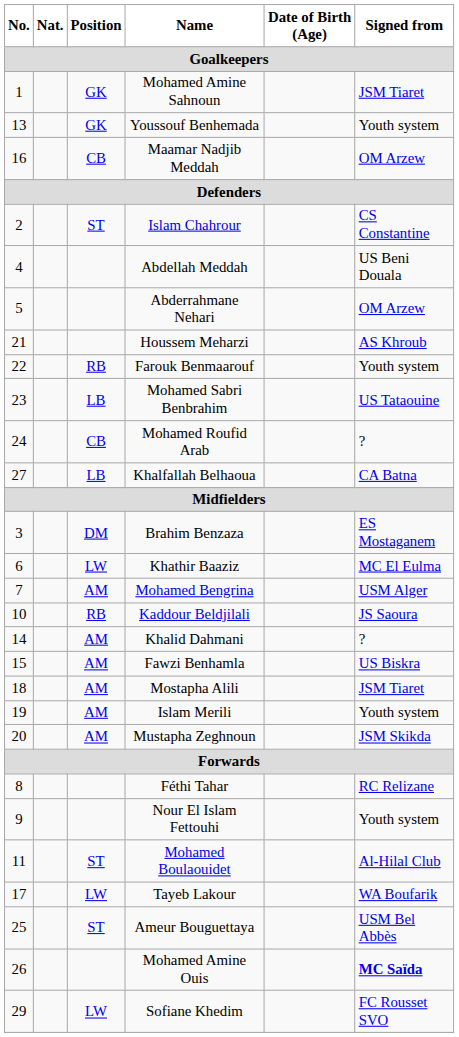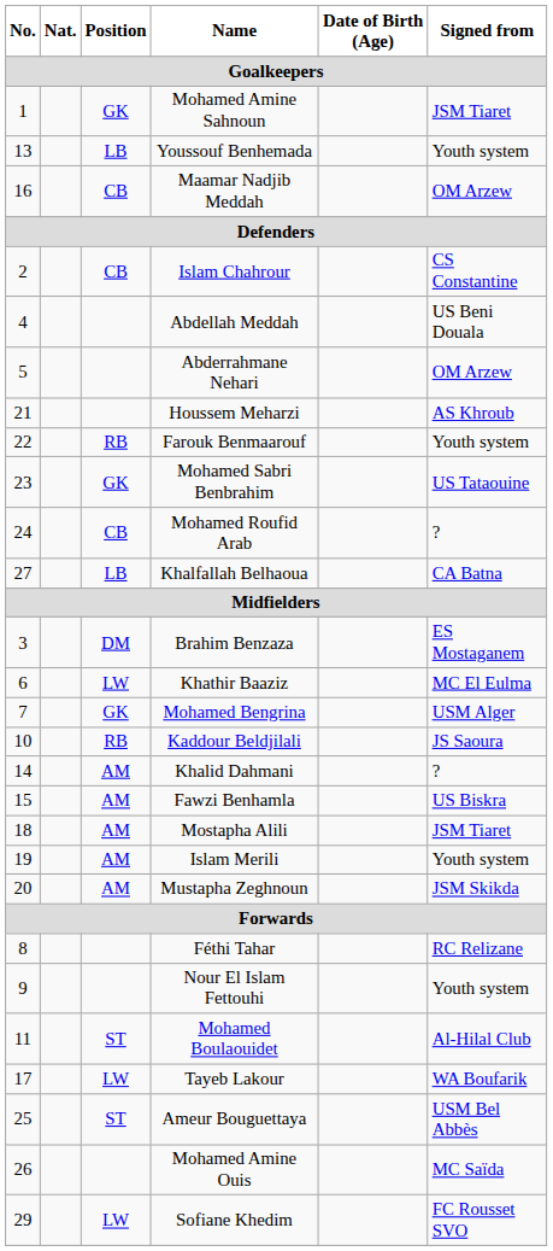Youssouf Benhemada | Position: GK -> LB
Islam Chahrour | Position: ST -> CB
Mohamed Sabri Benbrahim | Position: LB -> GK
Mohamed Bengrina | Position: AM -> GK
Mohamed Amine Ouis | Signed from: bold -> normal
